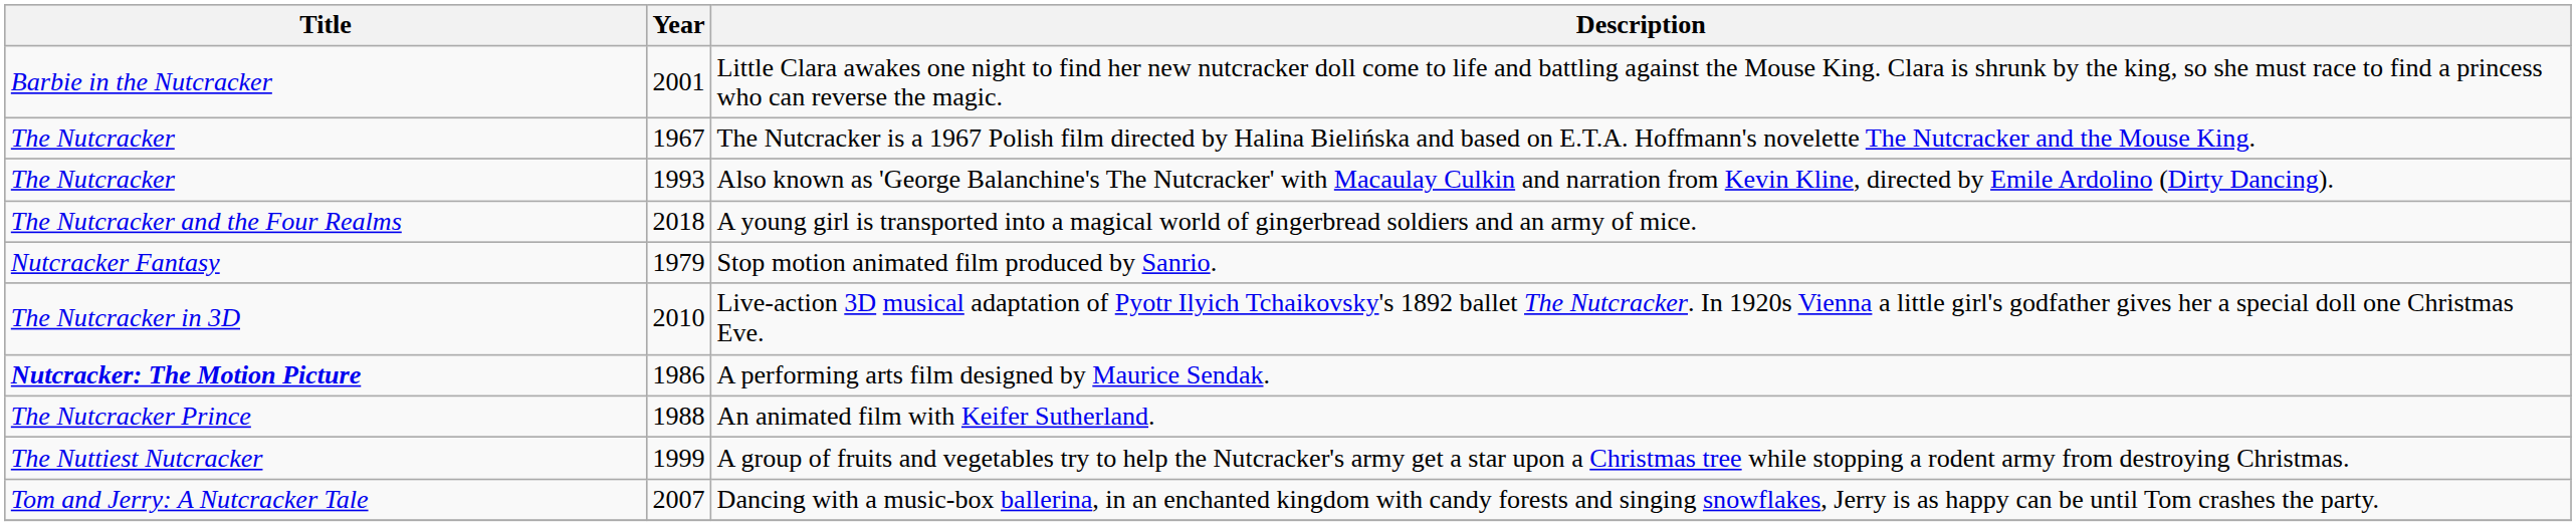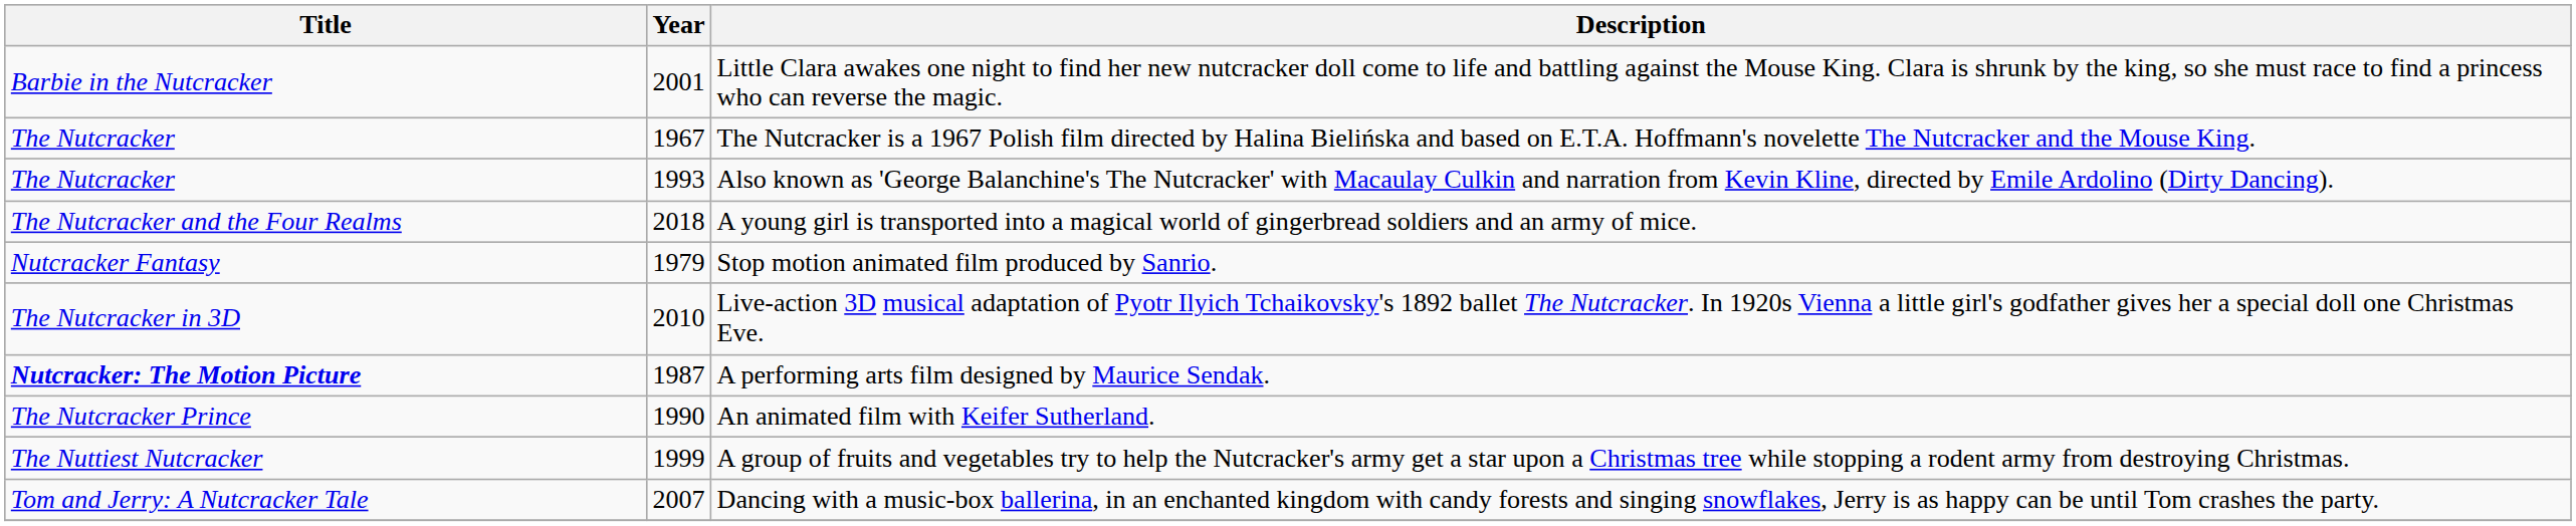A performing arts film designed by Maurice Sendak. | Year: 1986 -> 1987
An animated film with Keifer Sutherland. | Year: 1988 -> 1990
